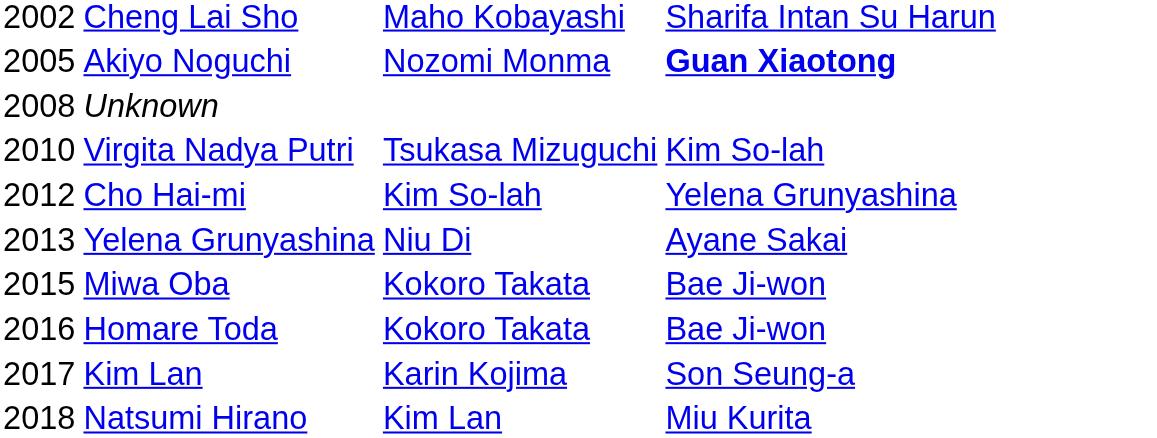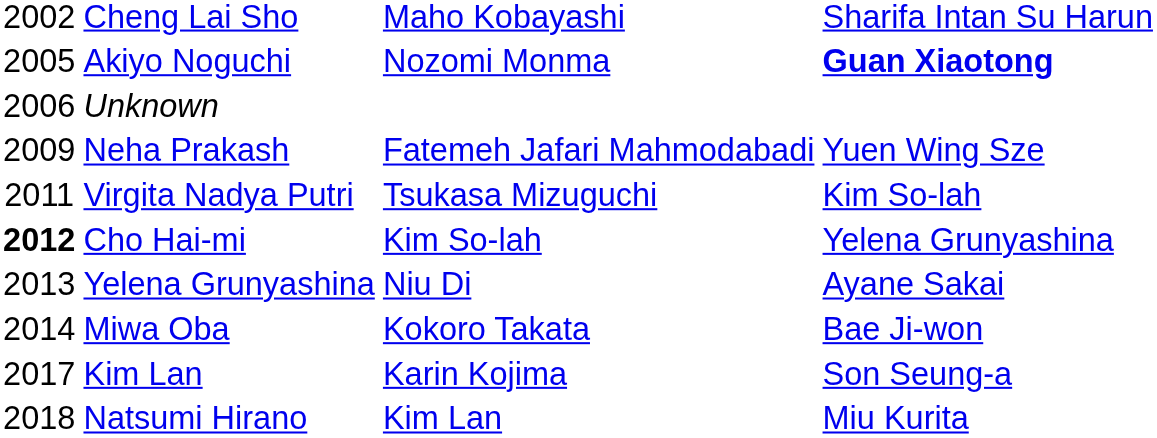Unknown | column 1: 2008 -> 2006
+ row: 2009 | Neha Prakash | Fatemeh Jafari Mahmodabadi | Yuen Wing Sze
Virgita Nadya Putri | column 1: 2010 -> 2011
Cho Hai-mi | column 1: normal -> bold
Miwa Oba | column 1: 2015 -> 2014
- row: 2016 | Homare Toda | Kokoro Takata | Bae Ji-won
